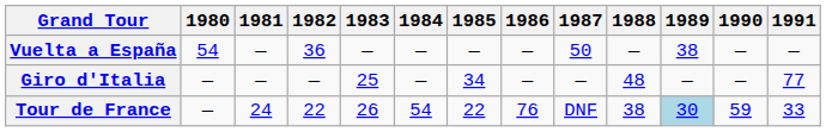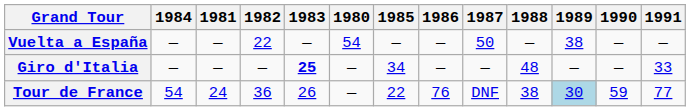columns swapped: 1980 <-> 1984
Vuelta a España | 1982: 36 -> 22
Giro d'Italia | 1983: normal -> bold
Giro d'Italia | 1991: 77 -> 33
Tour de France | 1982: 22 -> 36
Tour de France | 1991: 33 -> 77
